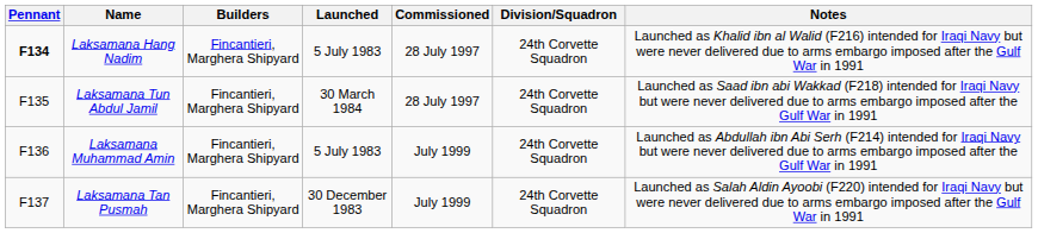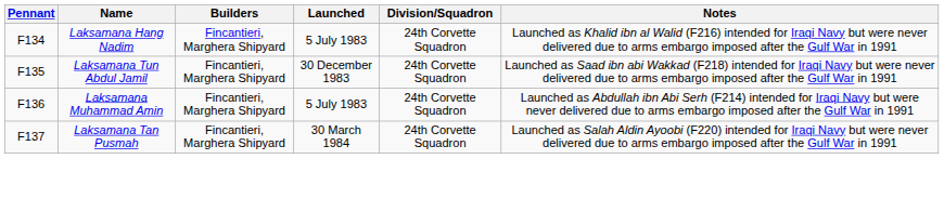- column: Commissioned | 28 July 1997 | 28 July 1997 | July 1999 | July 1999
Laksamana Hang Nadim | Pennant: bold -> normal
Laksamana Tun Abdul Jamil | Launched: 30 March 1984 -> 30 December 1983
Laksamana Tan Pusmah | Launched: 30 December 1983 -> 30 March 1984
